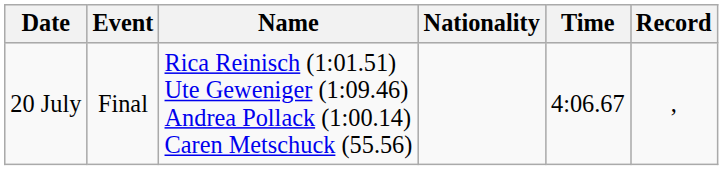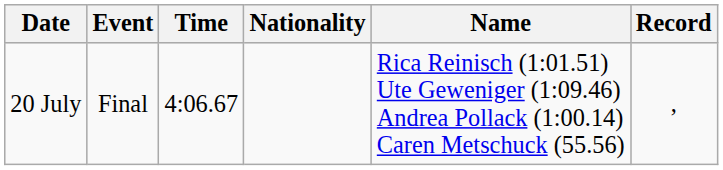columns swapped: Name <-> Time
